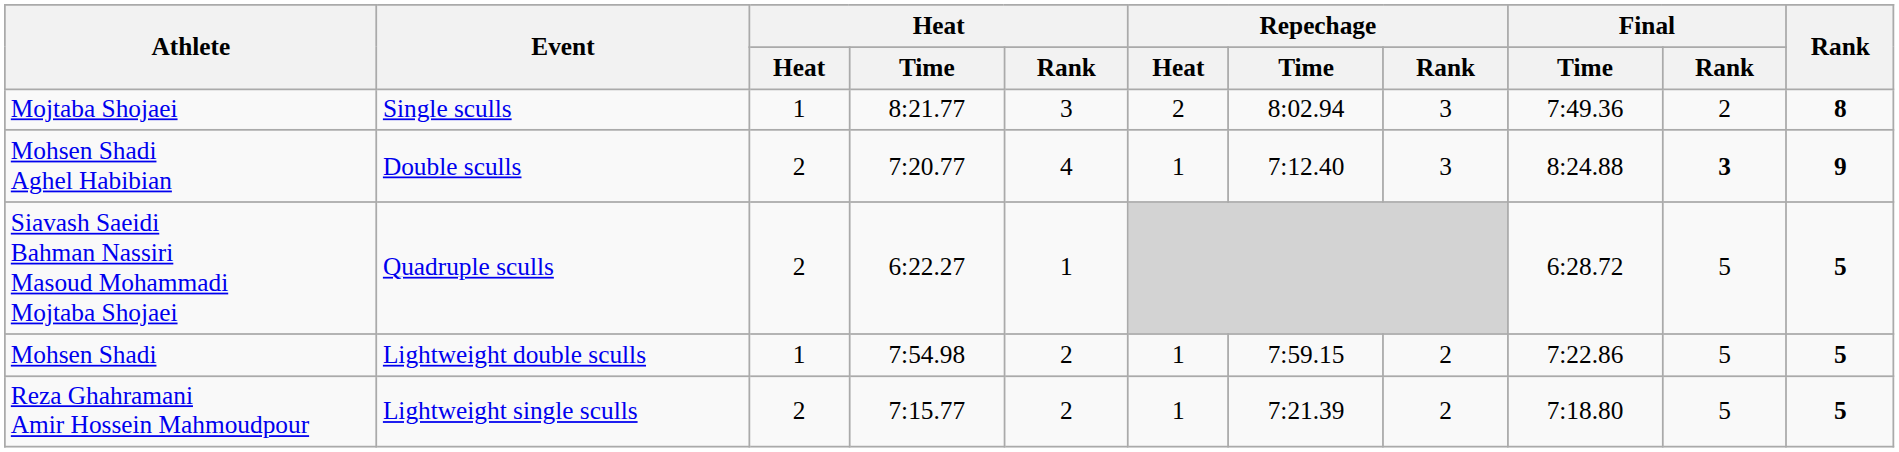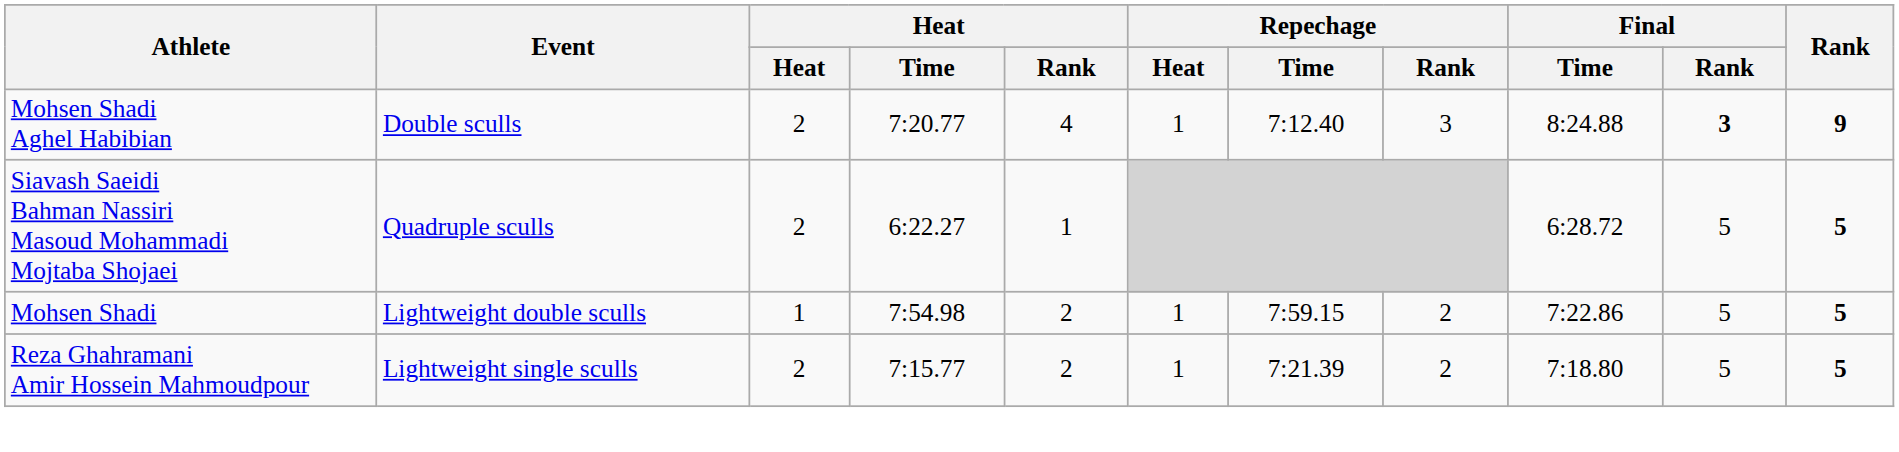- row: Mojtaba Shojaei | Single sculls | 1 | 8:21.77 | 3 | 2 | 8:02.94 | 3 | 7:49.36 | 2 | 8
